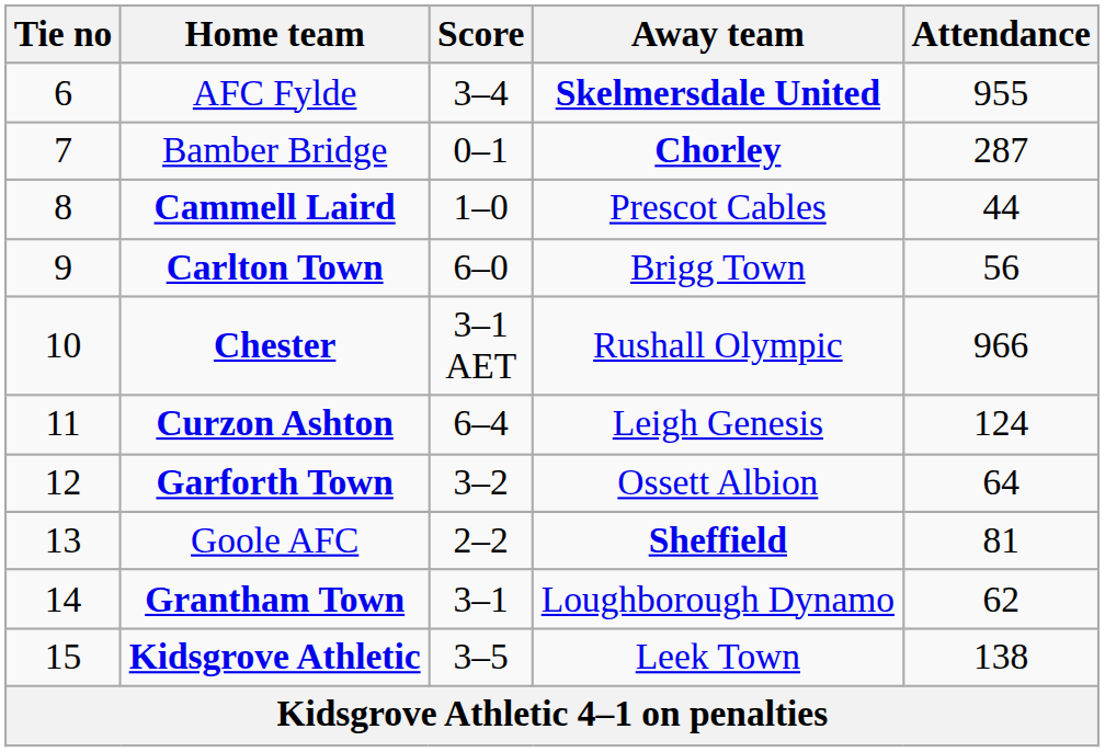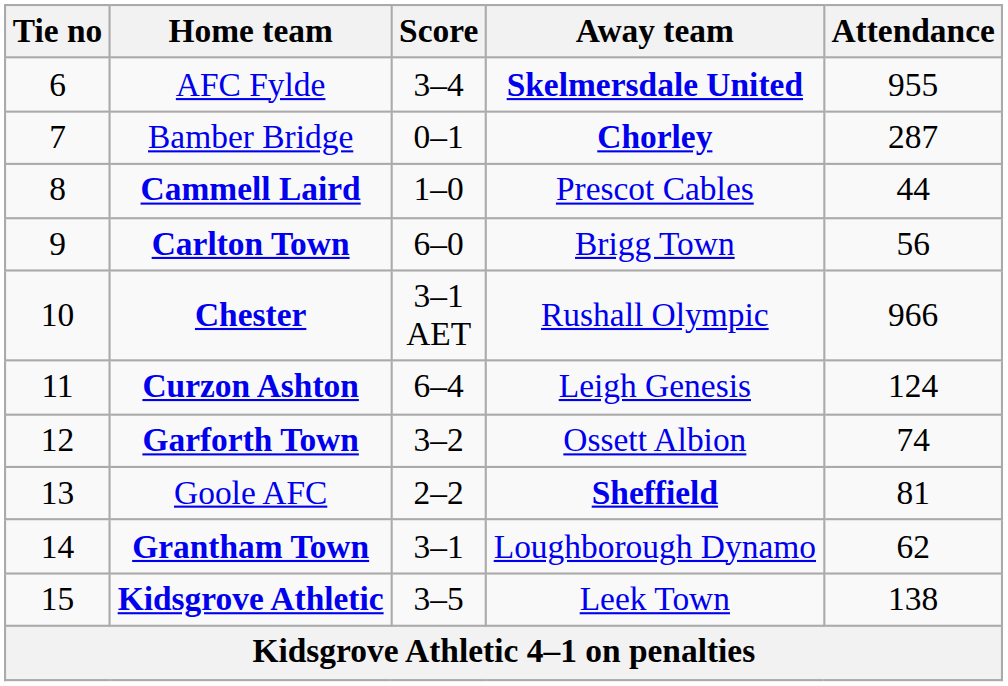Garforth Town | Attendance: 64 -> 74
